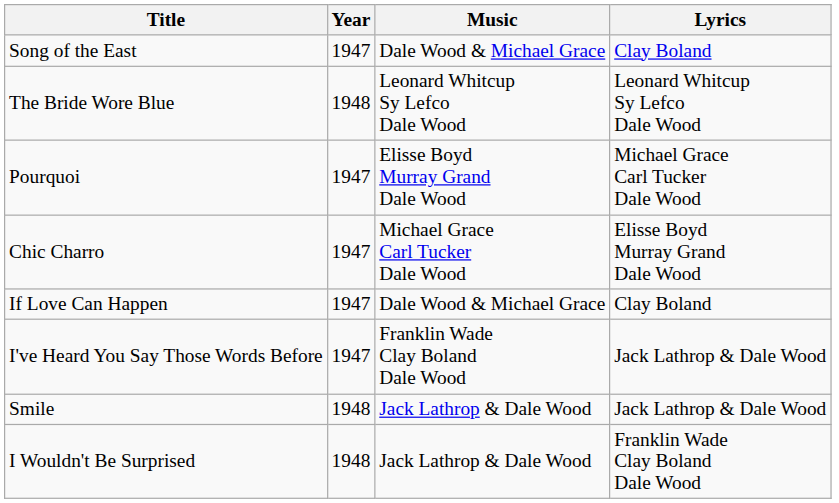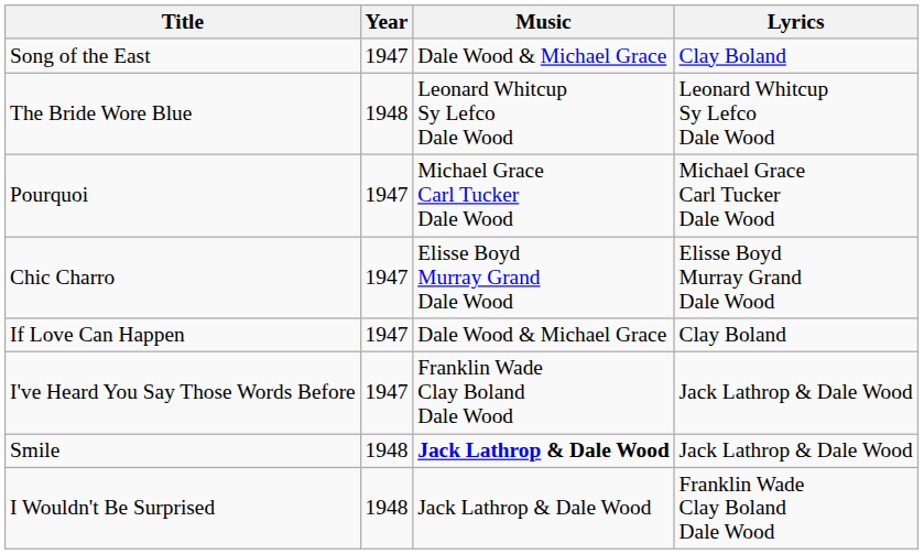Pourquoi | Music: Elisse Boyd Murray Grand Dale Wood -> Michael Grace Carl Tucker Dale Wood
Chic Charro | Music: Michael Grace Carl Tucker Dale Wood -> Elisse Boyd Murray Grand Dale Wood
Smile | Music: normal -> bold
